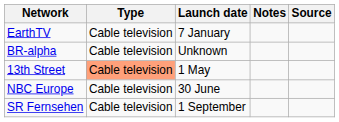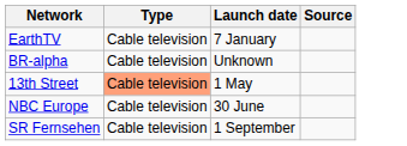- column: Notes
